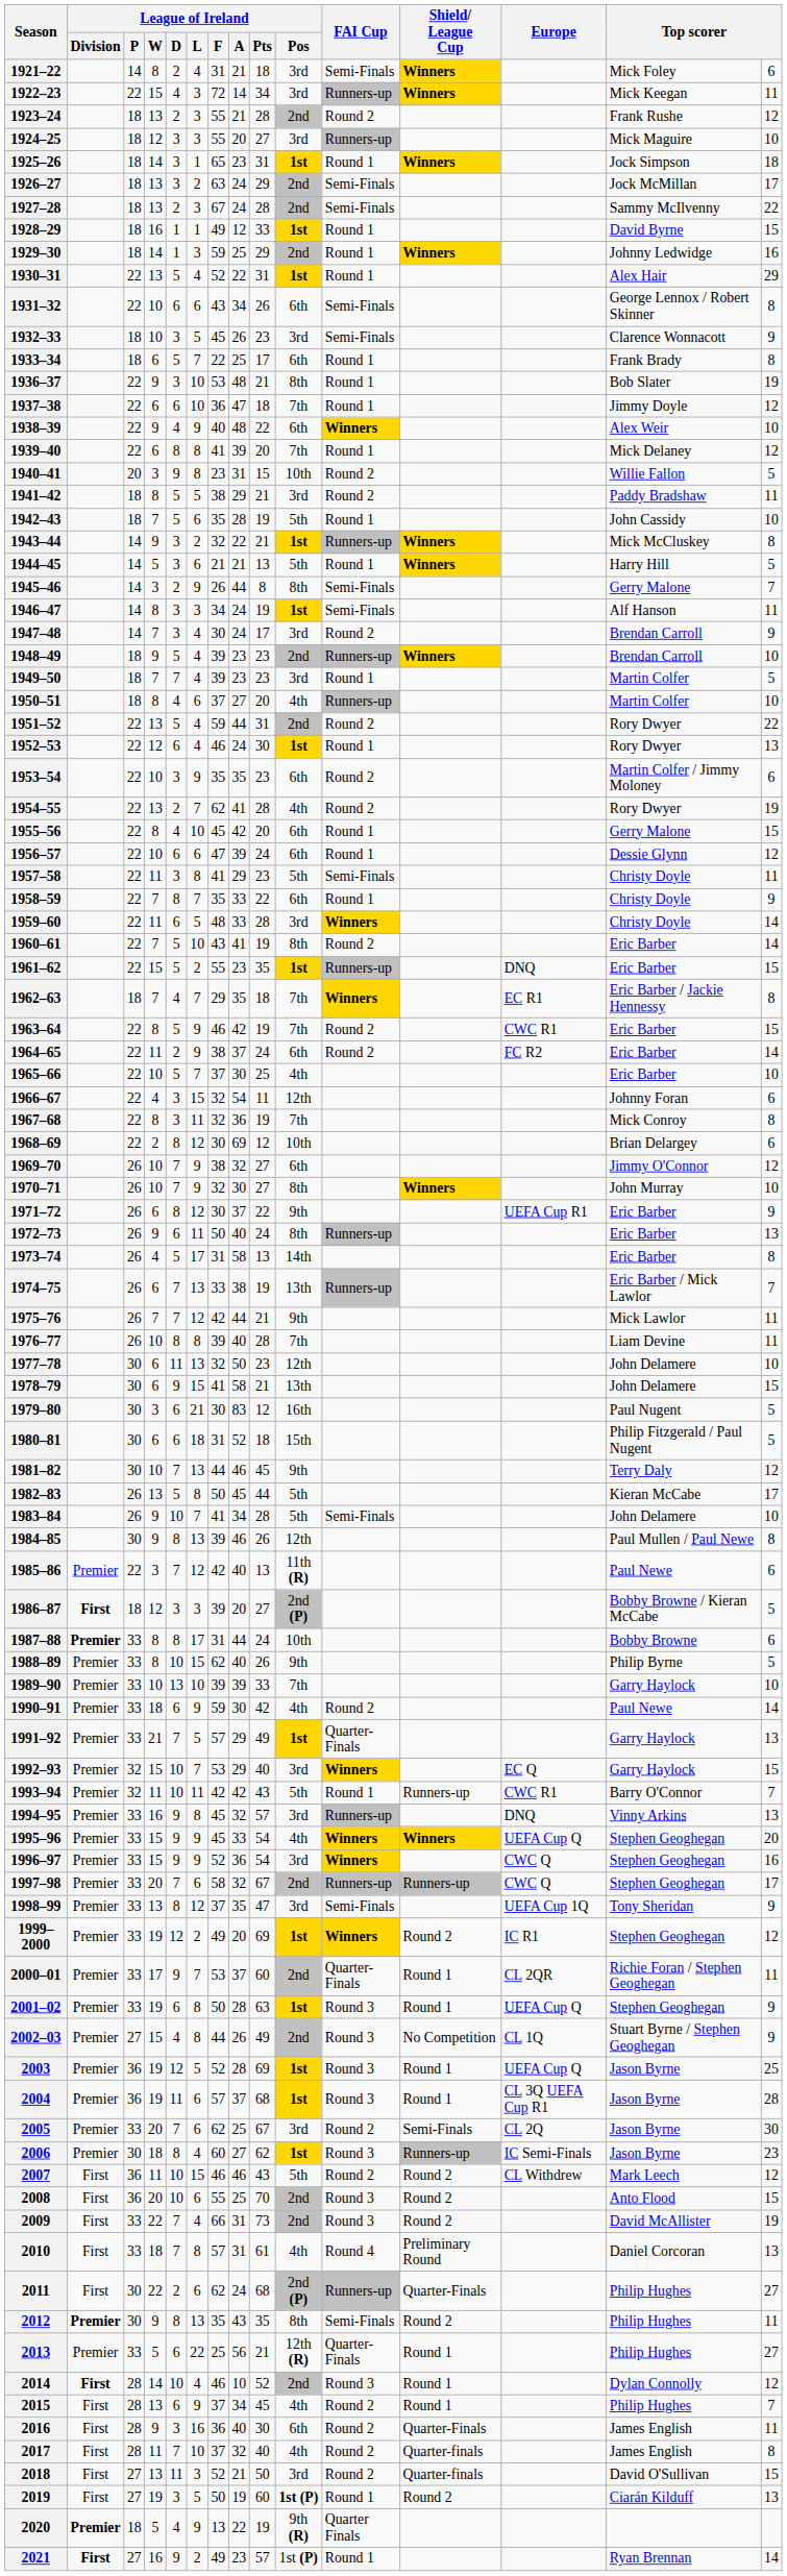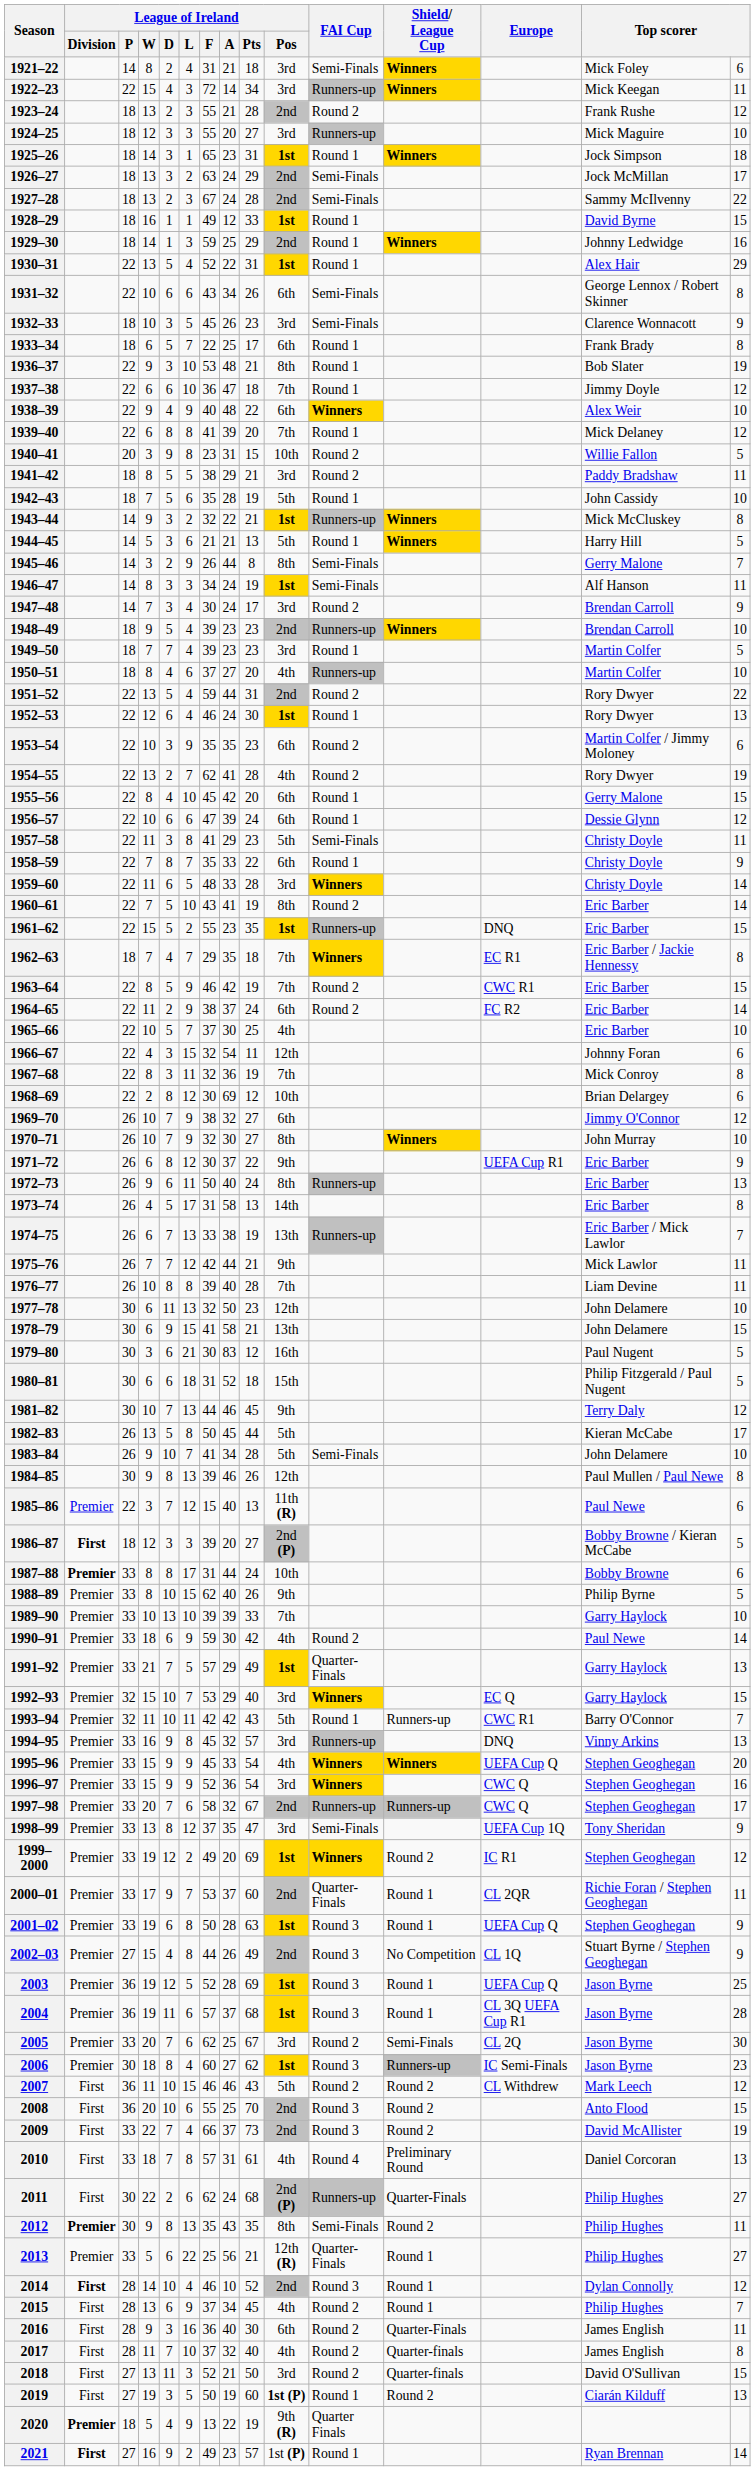1985–86 | League of Ireland / F: 42 -> 15
2009 | League of Ireland / A: 31 -> 37
